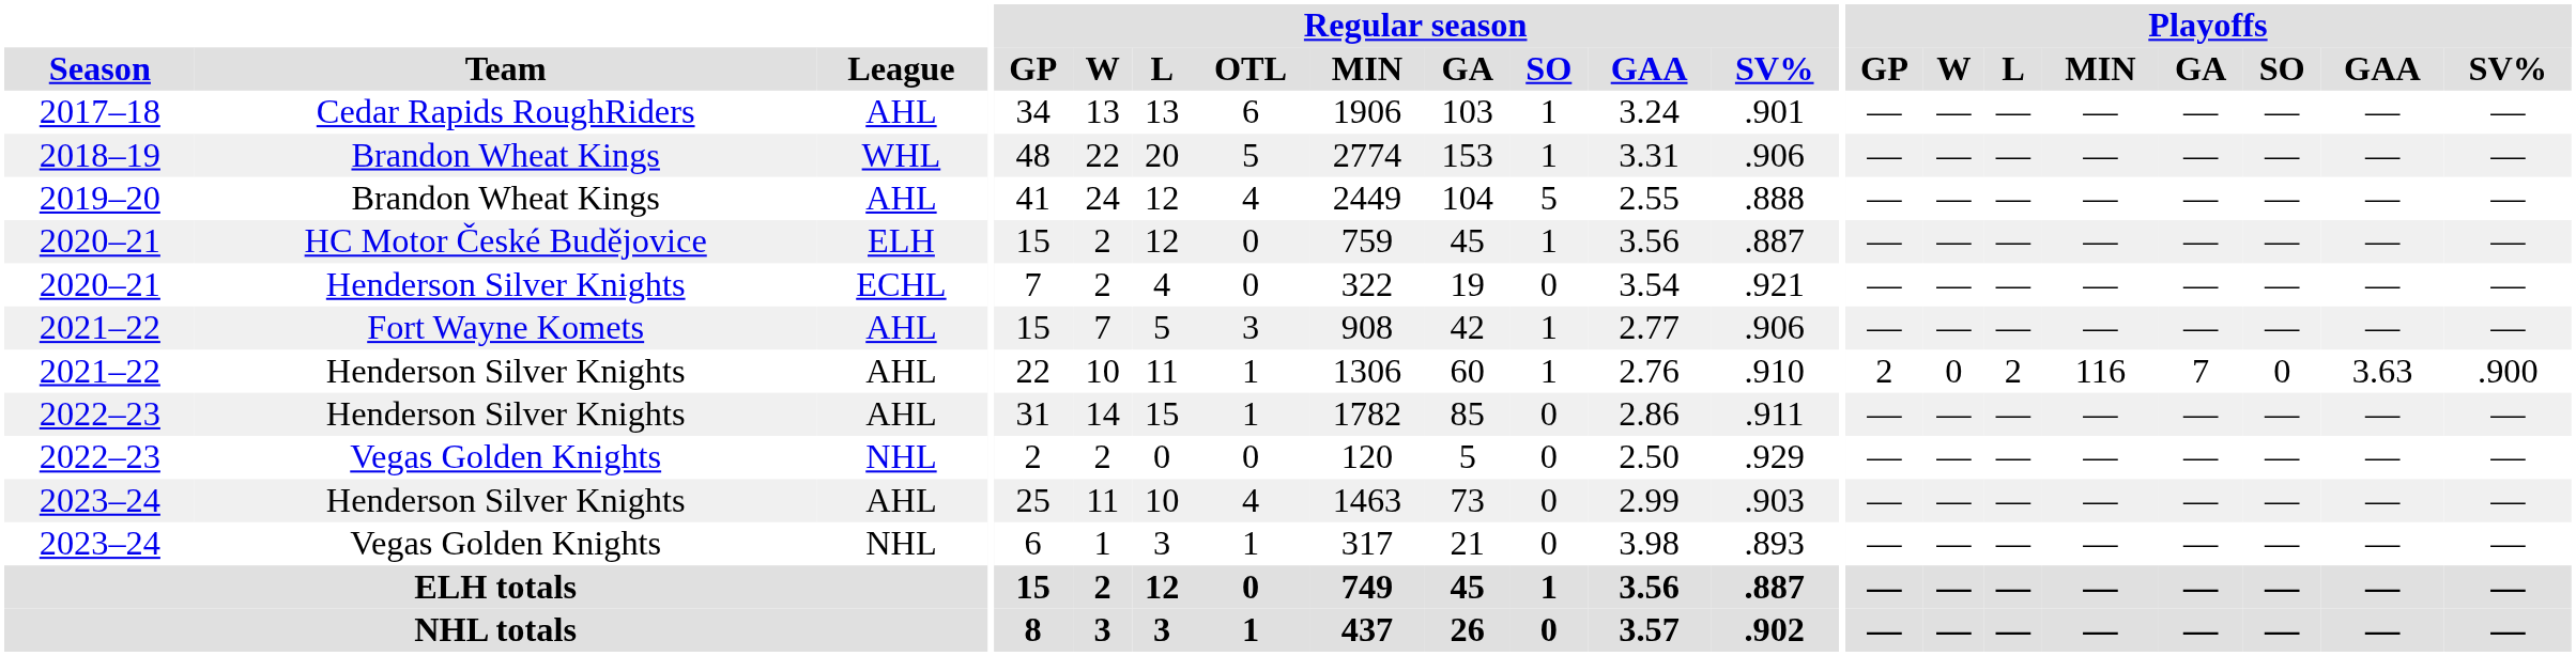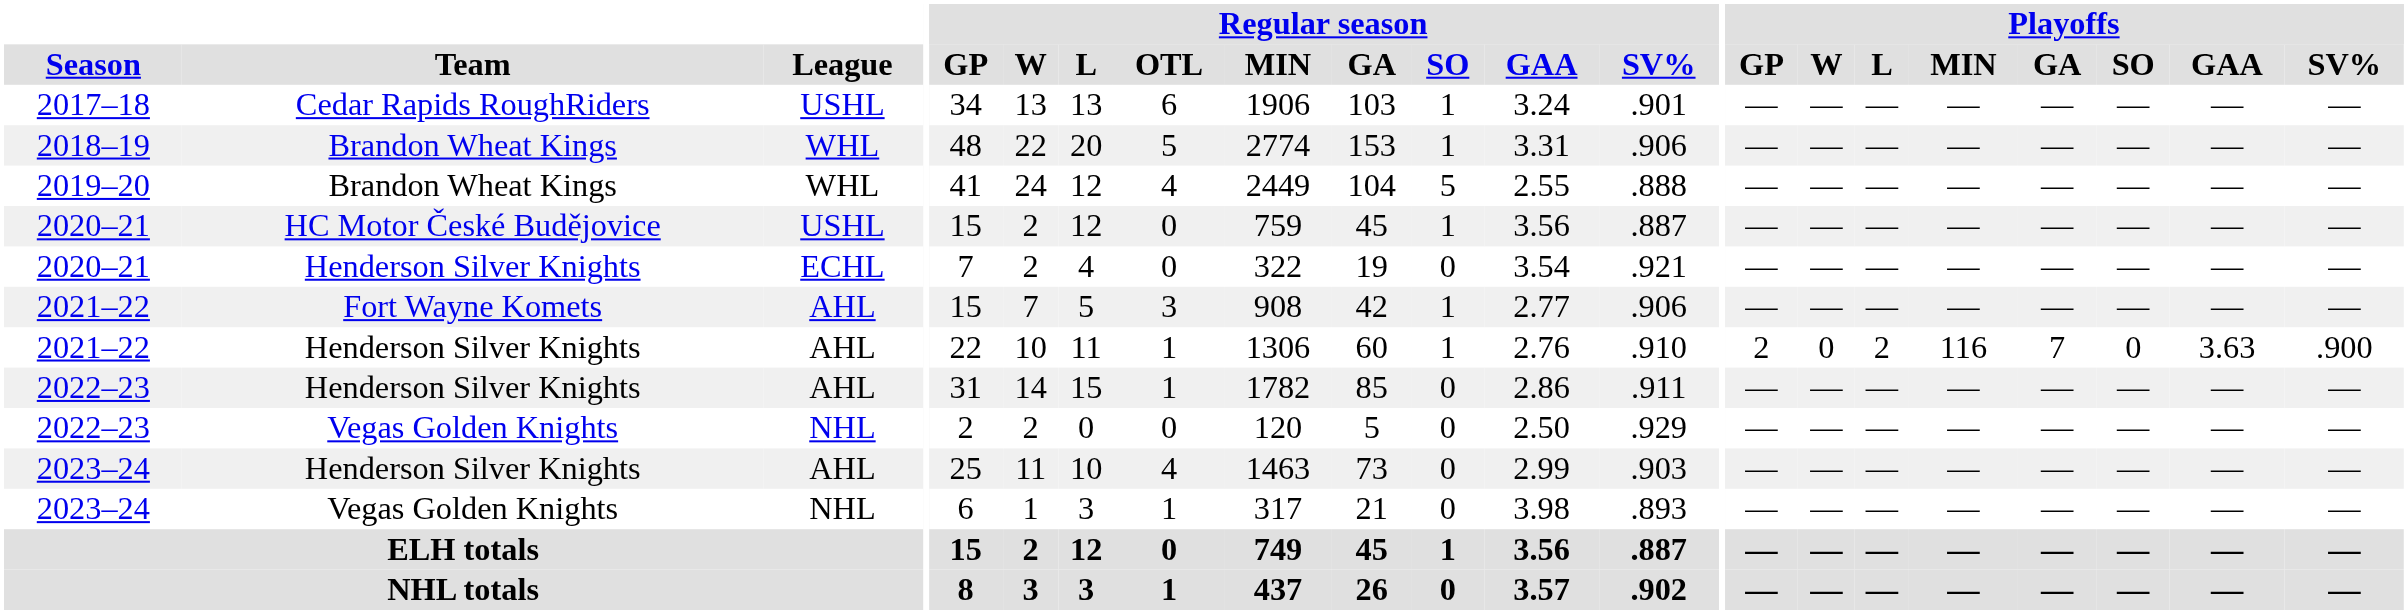2017–18 | League: AHL -> USHL
2019–20 | League: AHL -> WHL
2020–21 / HC Motor České Budějovice | League: ELH -> USHL
